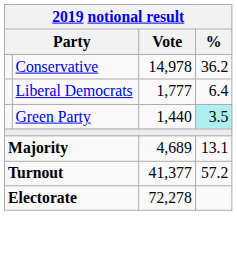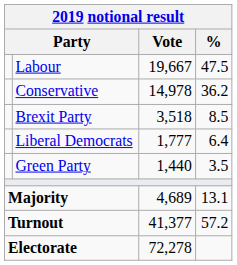+ row: Labour | 19,667 | 47.5
+ row: Brexit Party | 3,518 | 8.5
Green Party | %: paleturquoise background -> no background
